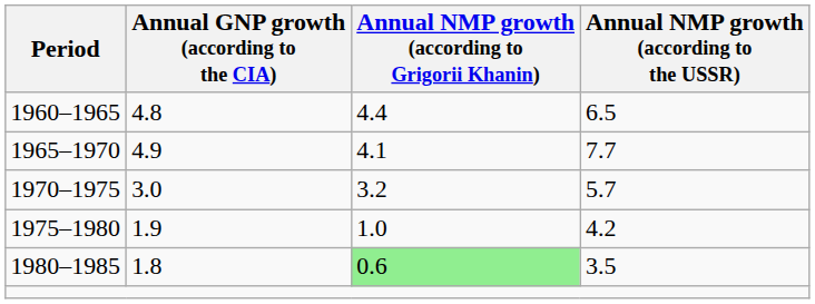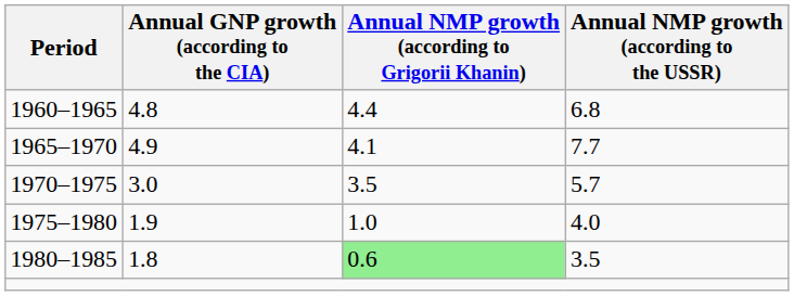1960–1965 | Annual NMP growth (according to the USSR): 6.5 -> 6.8
1970–1975 | Annual NMP growth (according to Grigorii Khanin): 3.2 -> 3.5
1975–1980 | Annual NMP growth (according to the USSR): 4.2 -> 4.0
